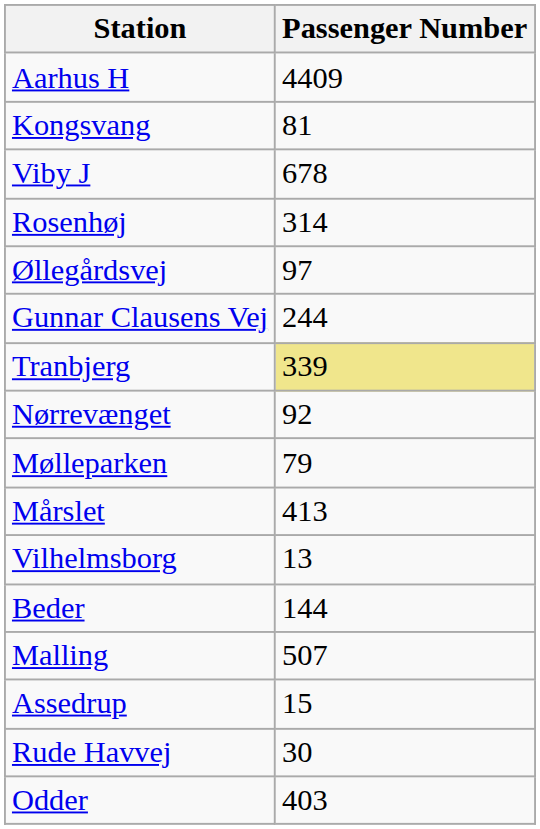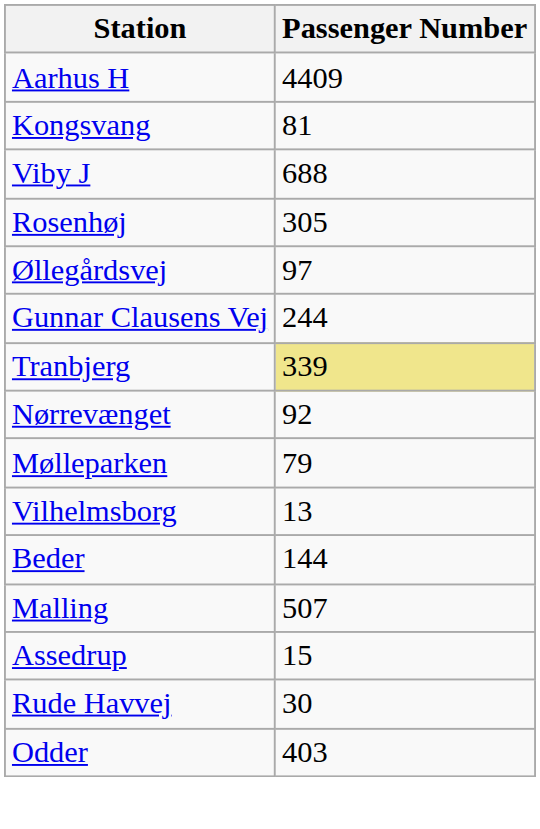Viby J | Passenger Number: 678 -> 688
Rosenhøj | Passenger Number: 314 -> 305
- row: Mårslet | 413
